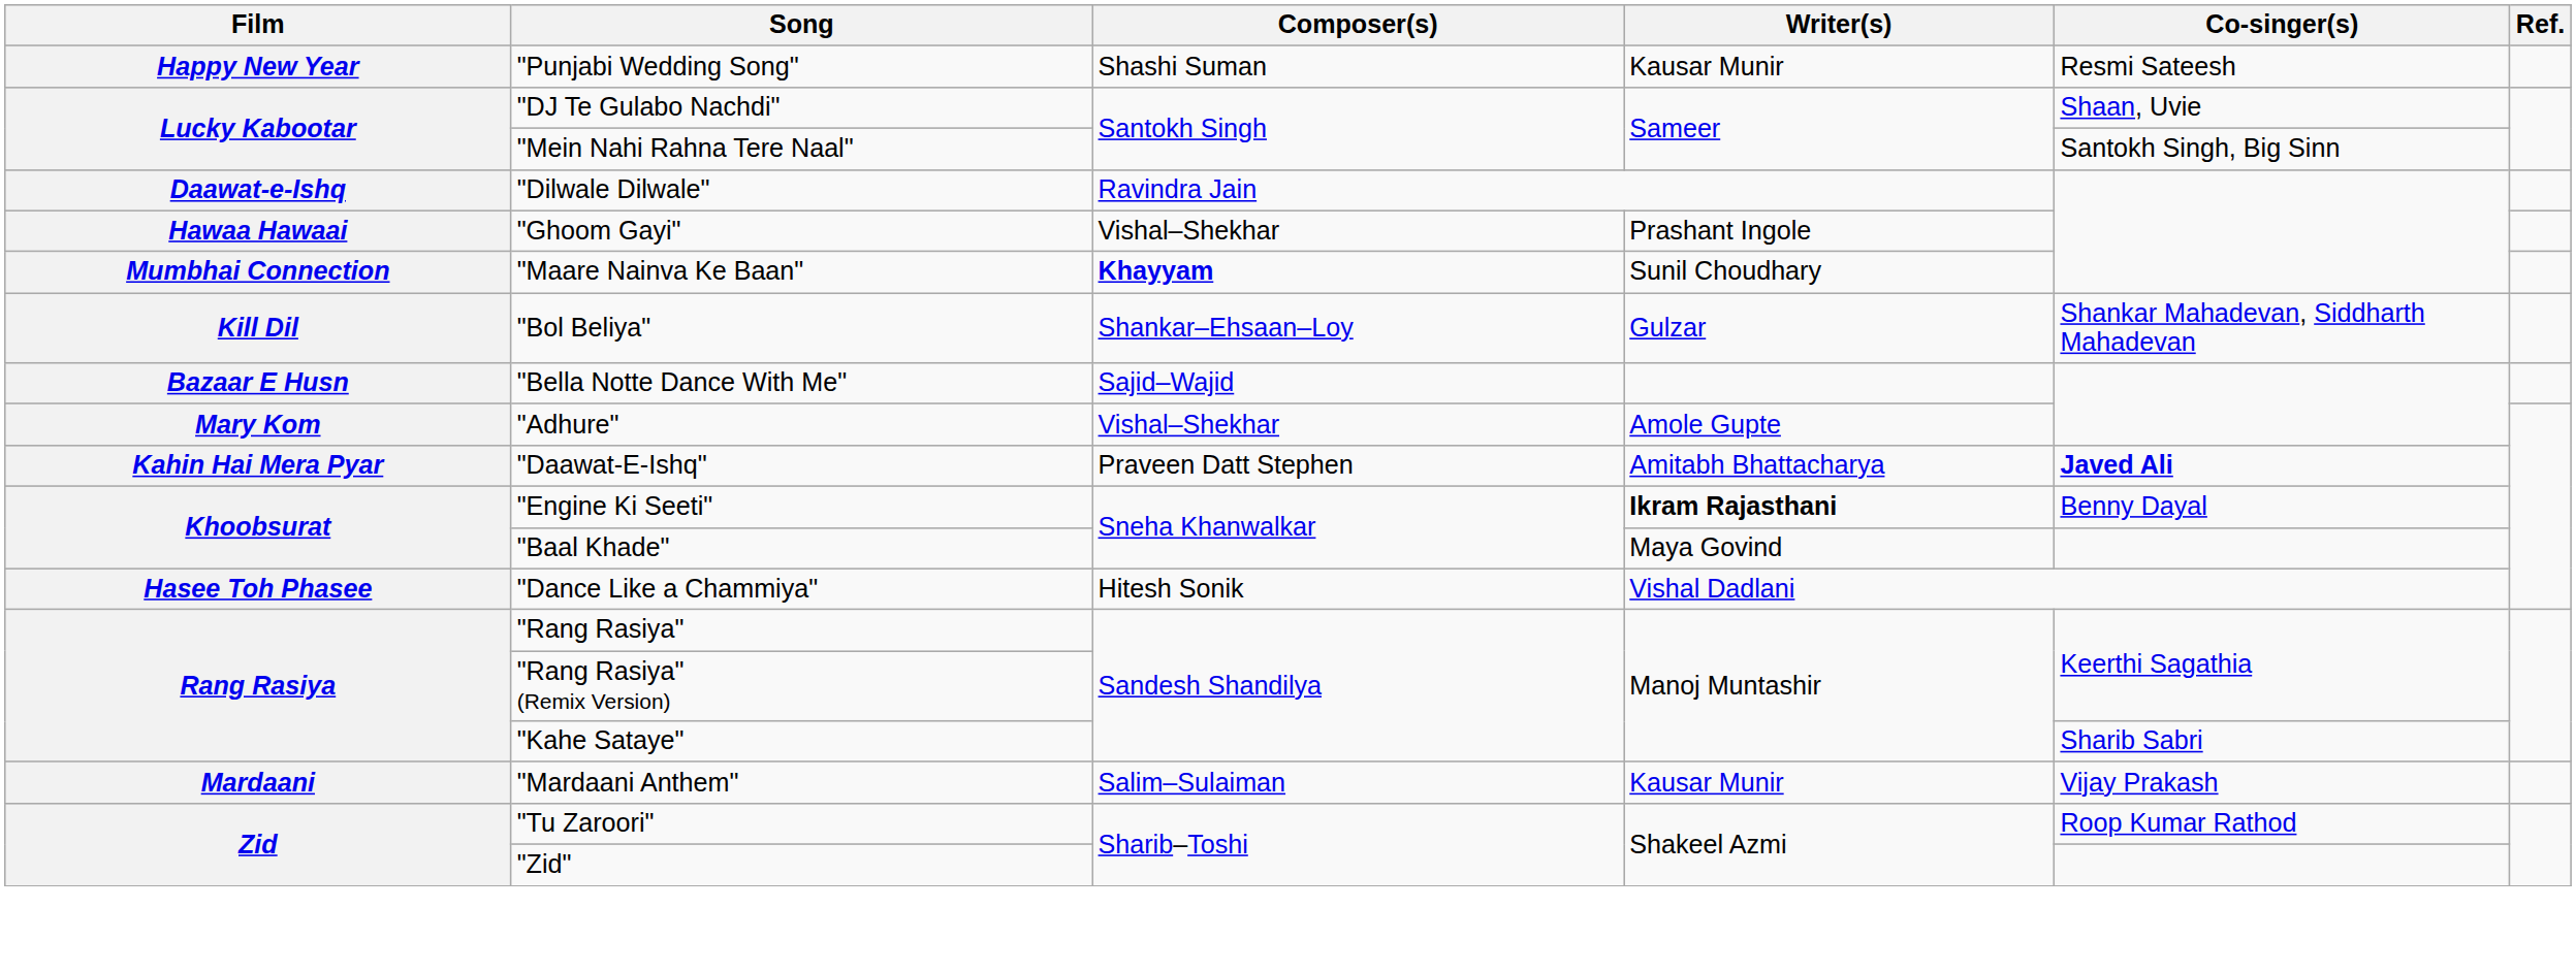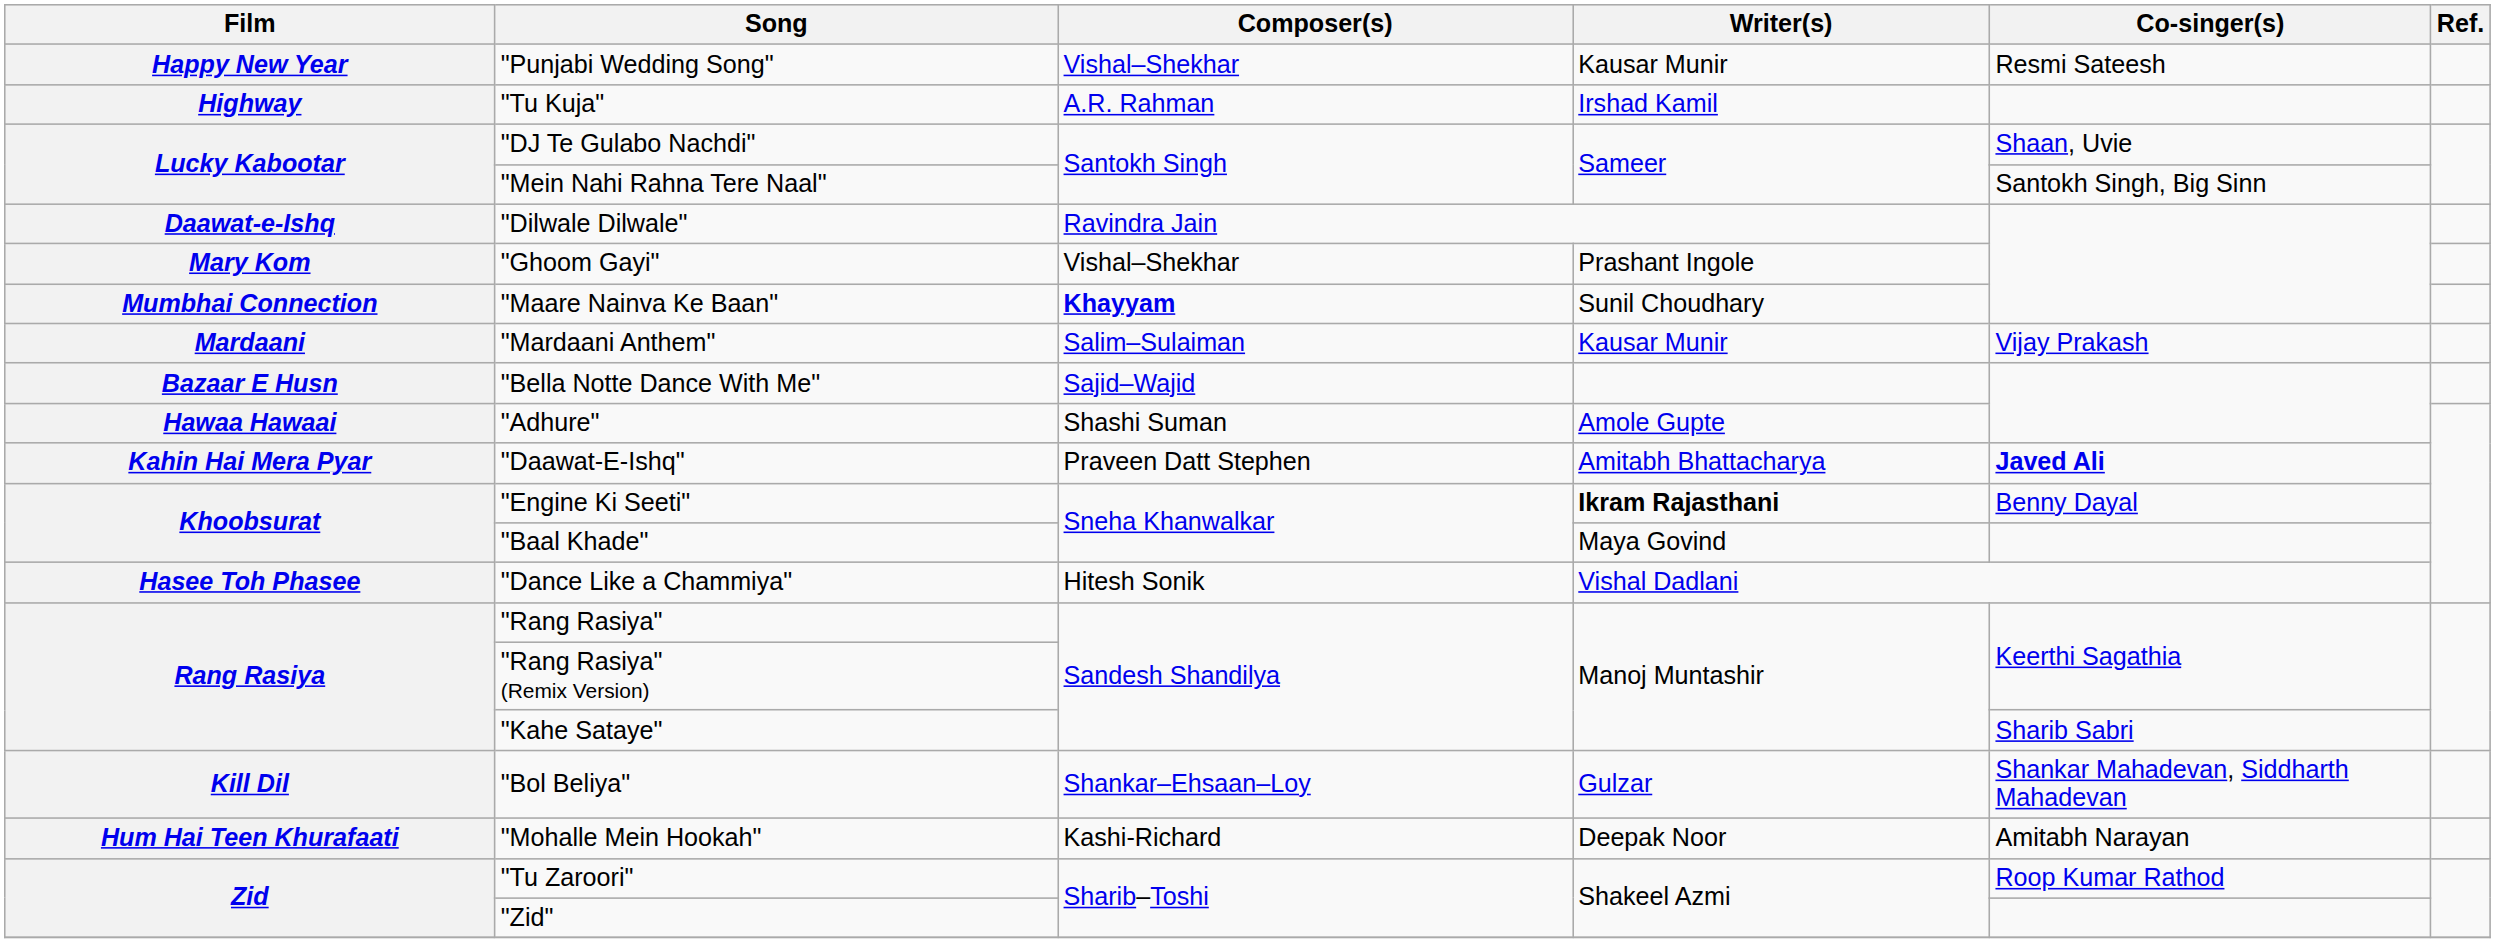"Punjabi Wedding Song" | Composer(s): Shashi Suman -> Vishal–Shekhar
+ row: Highway | "Tu Kuja" | A.R. Rahman | Irshad Kamil
"Ghoom Gayi" | Film: Hawaa Hawaai -> Mary Kom
rows swapped: "Mardaani Anthem" <-> "Bol Beliya"
"Adhure" | Film: Mary Kom -> Hawaa Hawaai
"Adhure" | Composer(s): Vishal–Shekhar -> Shashi Suman
+ row: Hum Hai Teen Khurafaati | "Mohalle Mein Hookah" | Kashi-Richard | Deepak Noor | Amitabh Narayan
